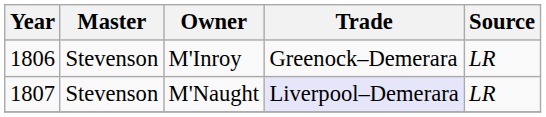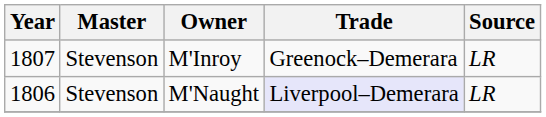M'Inroy | Year: 1806 -> 1807
M'Naught | Year: 1807 -> 1806
